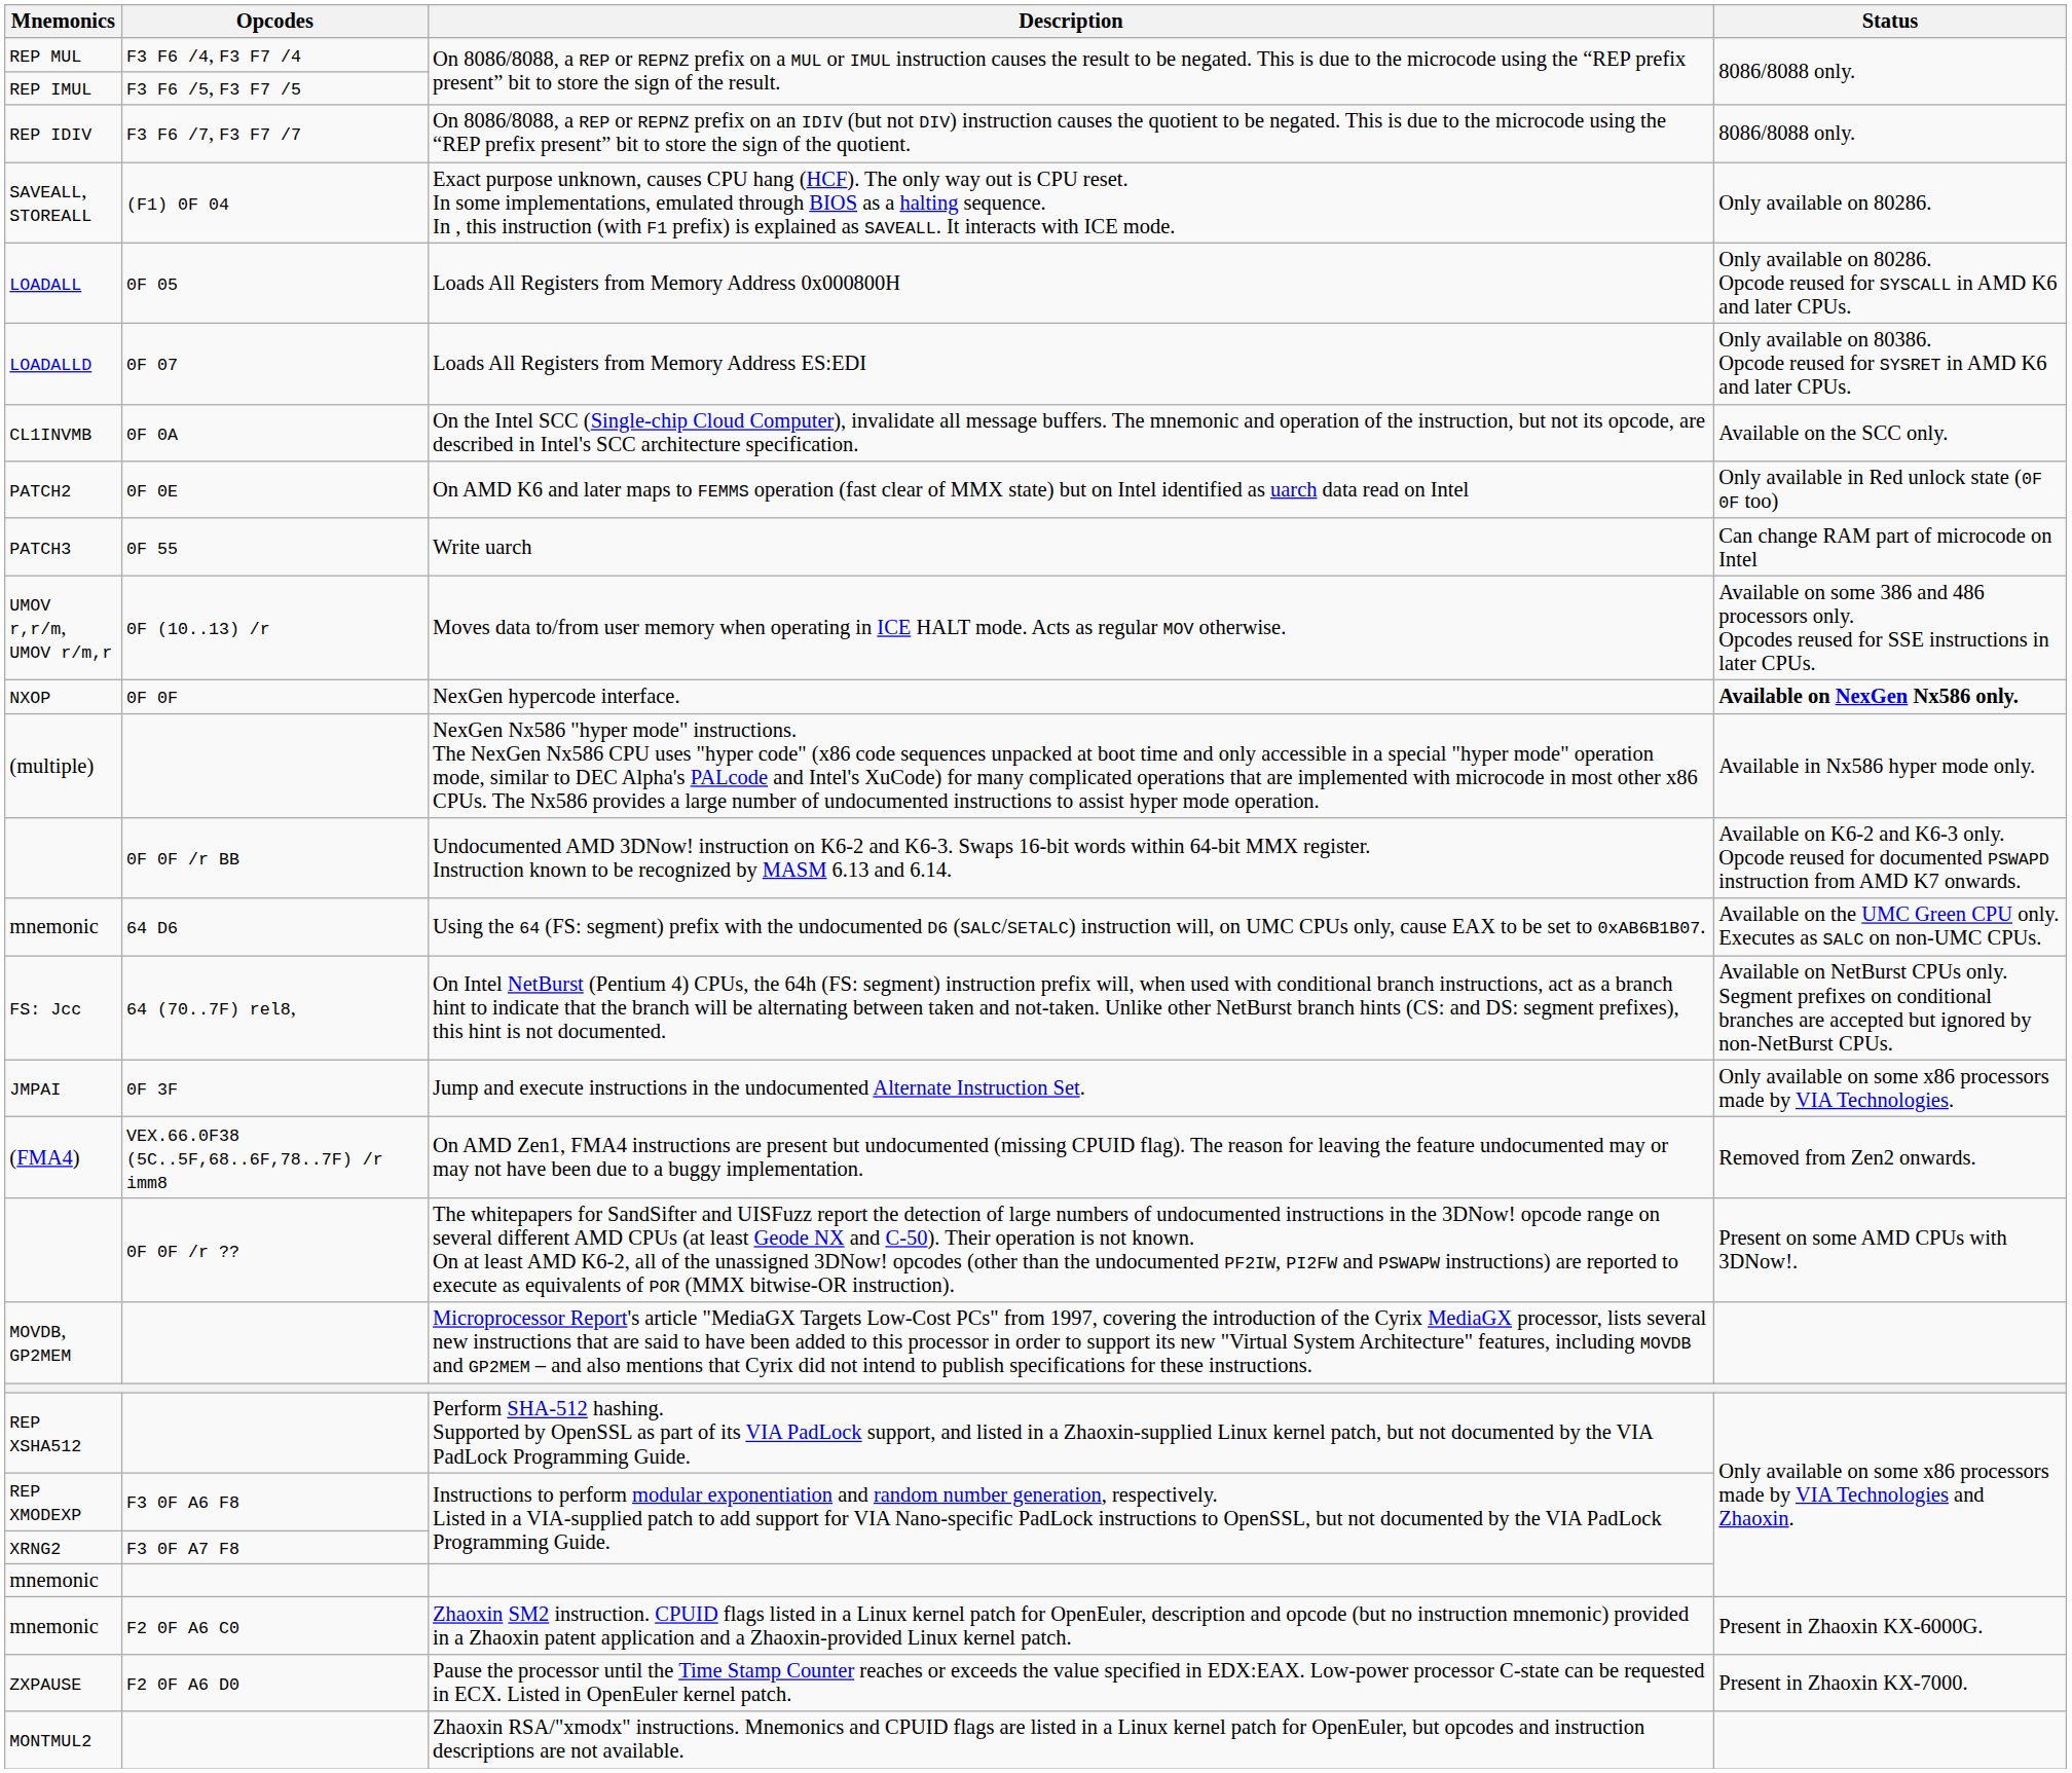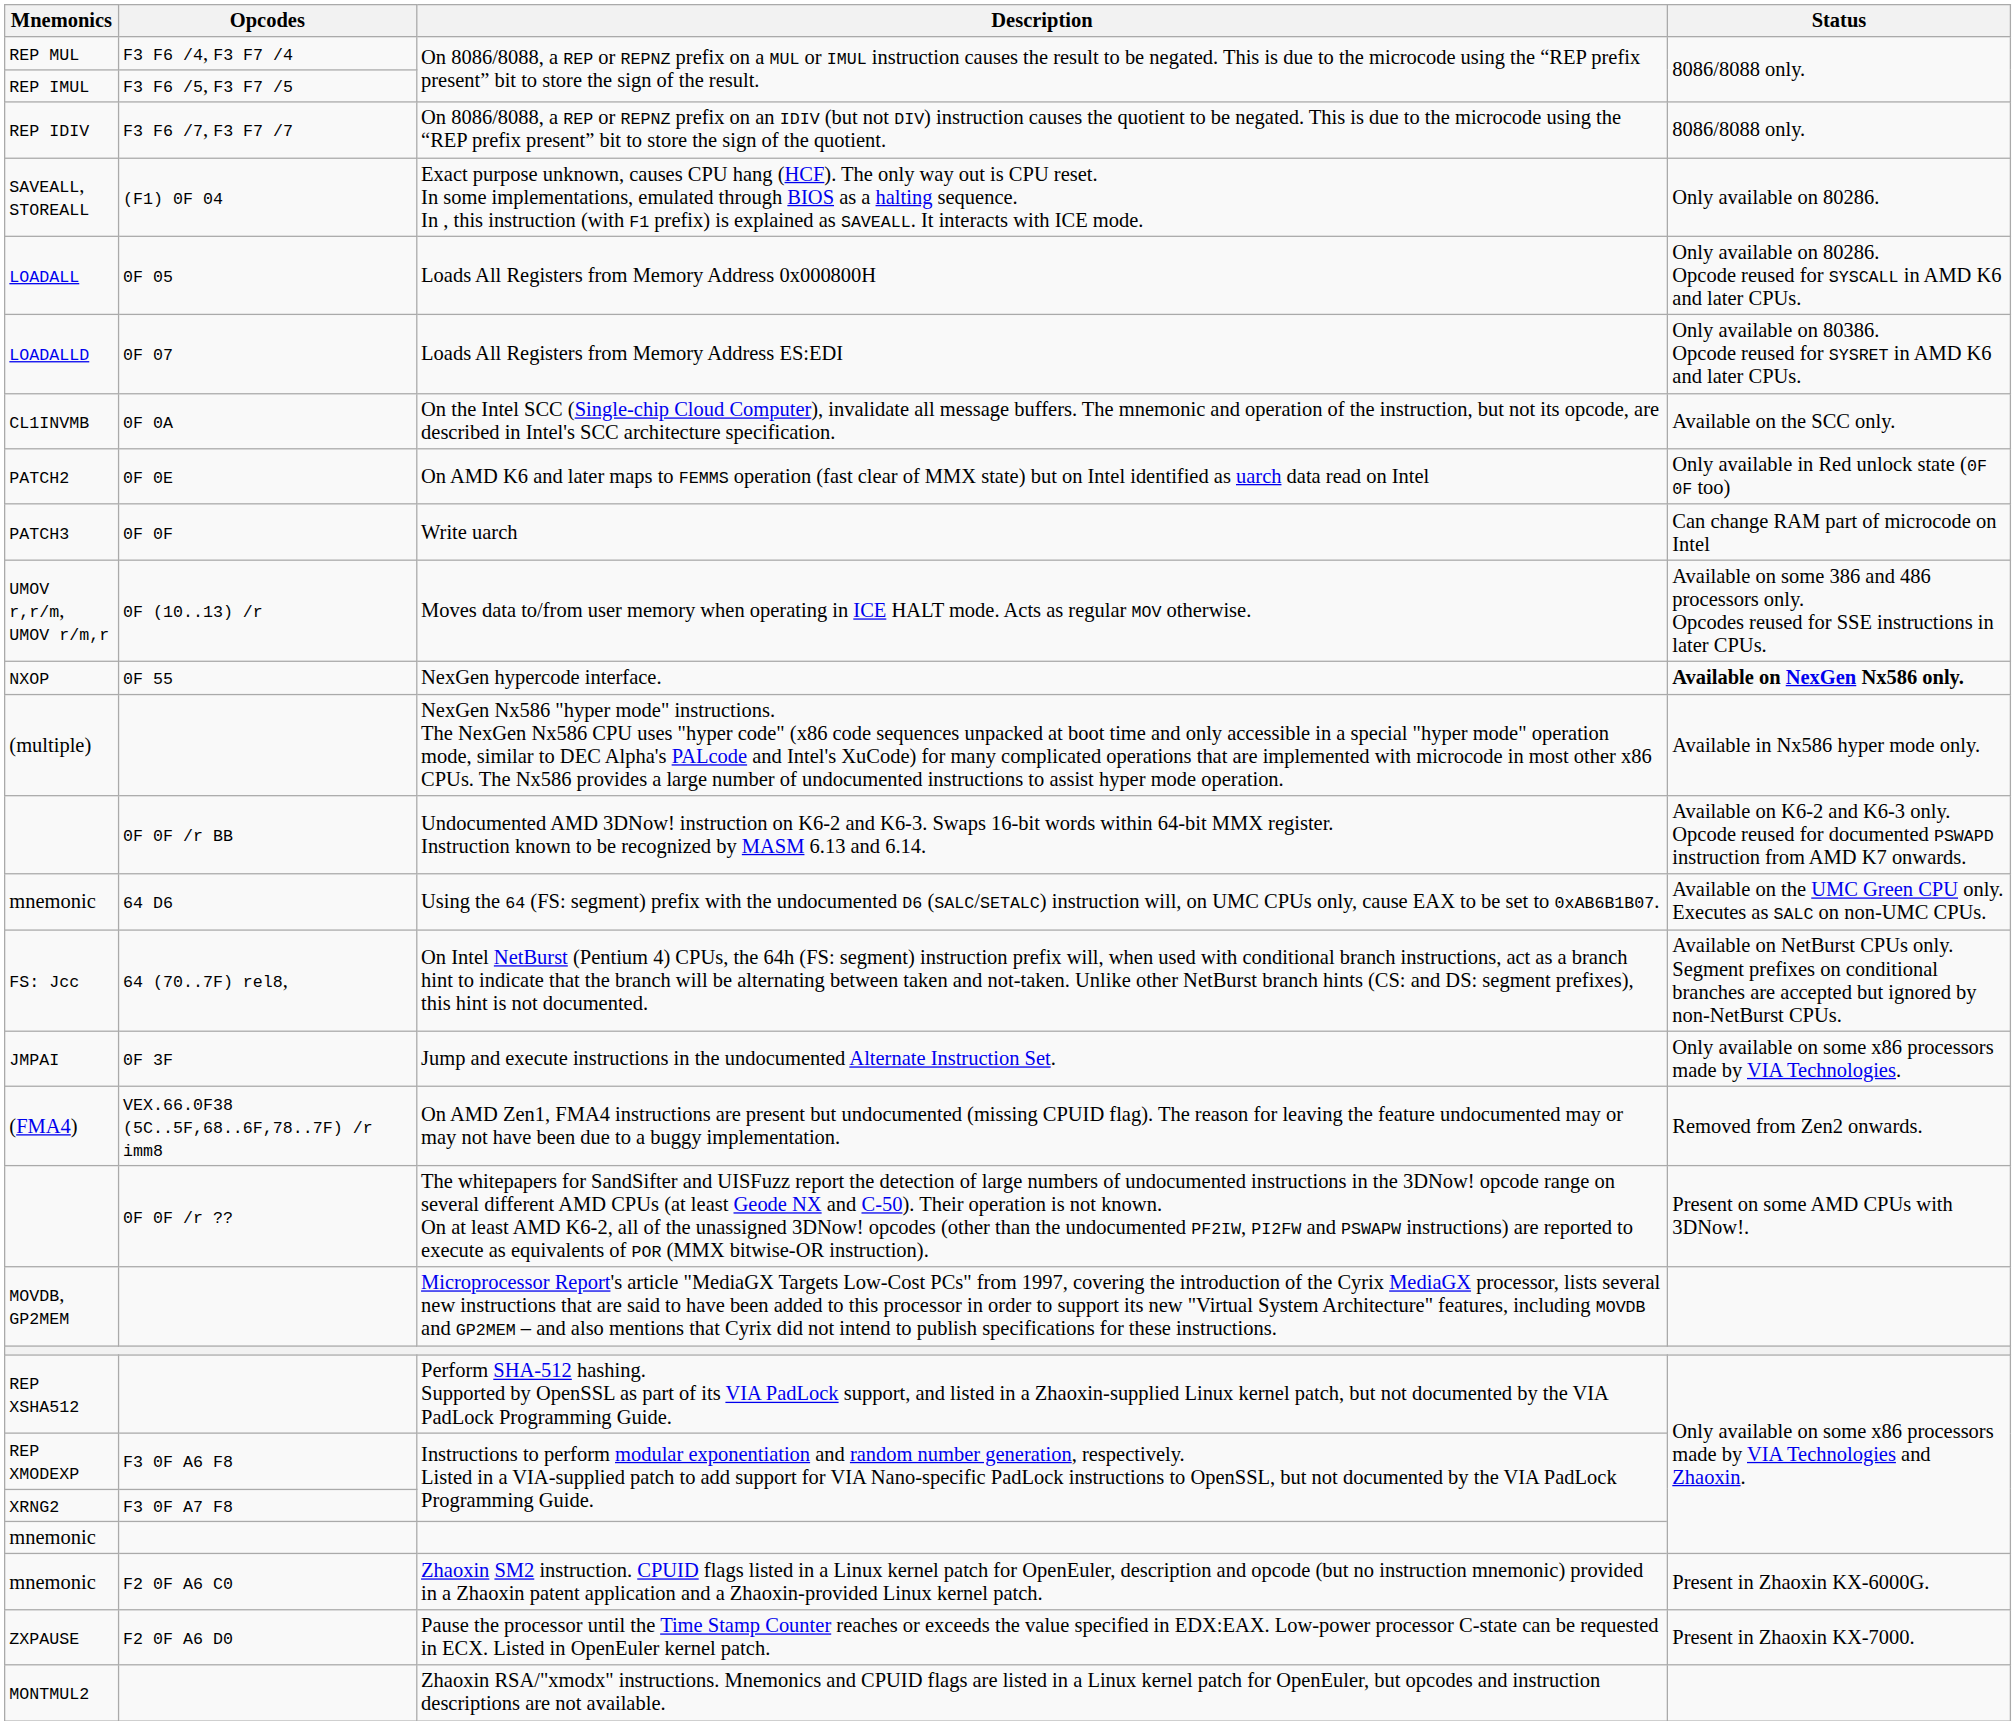Write uarch | Opcodes: 0F 55 -> 0F 0F
NexGen hypercode interface. | Opcodes: 0F 0F -> 0F 55
